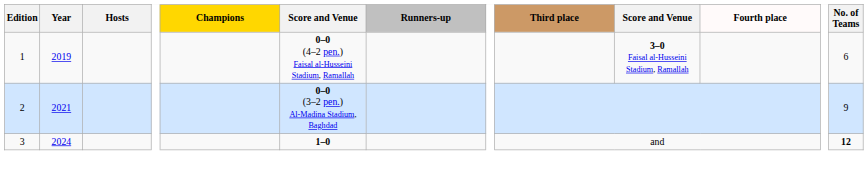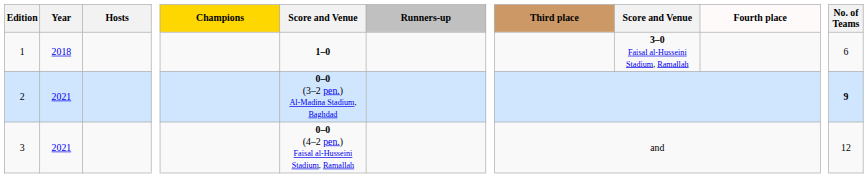1 | Year: 2019 -> 2018
1 | column 6: 0–0 (4–2 pen.) Faisal al-Husseini Stadium, Ramallah -> 1–0
2 | No. of Teams: normal -> bold
3 | Year: 2024 -> 2021
3 | column 6: 1–0 -> 0–0 (4–2 pen.) Faisal al-Husseini Stadium, Ramallah
3 | No. of Teams: bold -> normal
